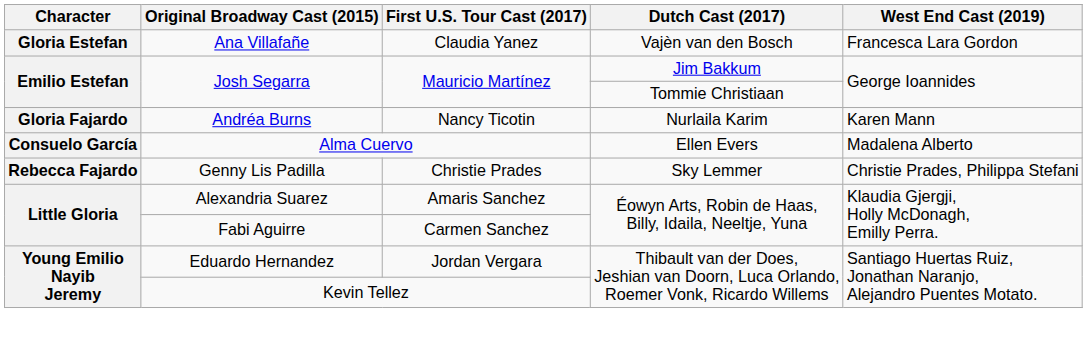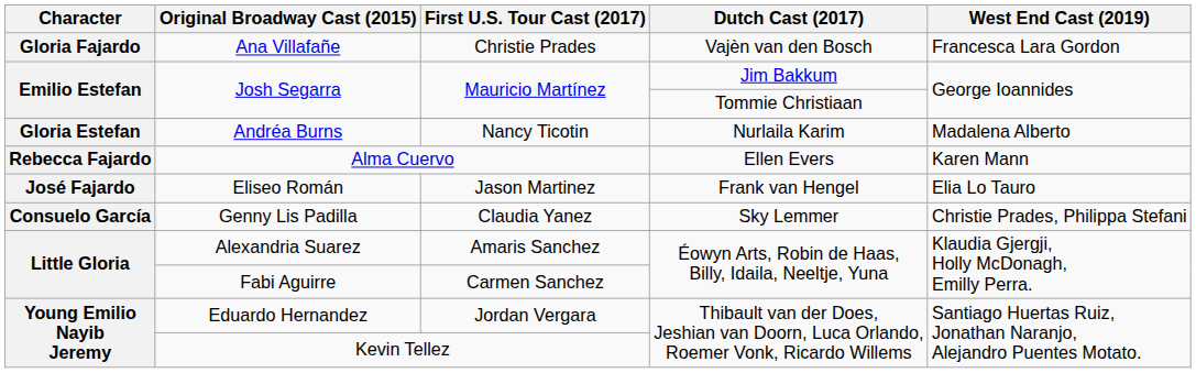Ana Villafañe | Character: Gloria Estefan -> Gloria Fajardo
Ana Villafañe | First U.S. Tour Cast (2017): Claudia Yanez -> Christie Prades
Andréa Burns | Character: Gloria Fajardo -> Gloria Estefan
Andréa Burns | West End Cast (2019): Karen Mann -> Madalena Alberto
Alma Cuervo | Character: Consuelo García -> Rebecca Fajardo
Alma Cuervo | West End Cast (2019): Madalena Alberto -> Karen Mann
+ row: José Fajardo | Eliseo Román | Jason Martinez | Frank van Hengel | Elia Lo Tauro
Genny Lis Padilla | Character: Rebecca Fajardo -> Consuelo García
Genny Lis Padilla | First U.S. Tour Cast (2017): Christie Prades -> Claudia Yanez
